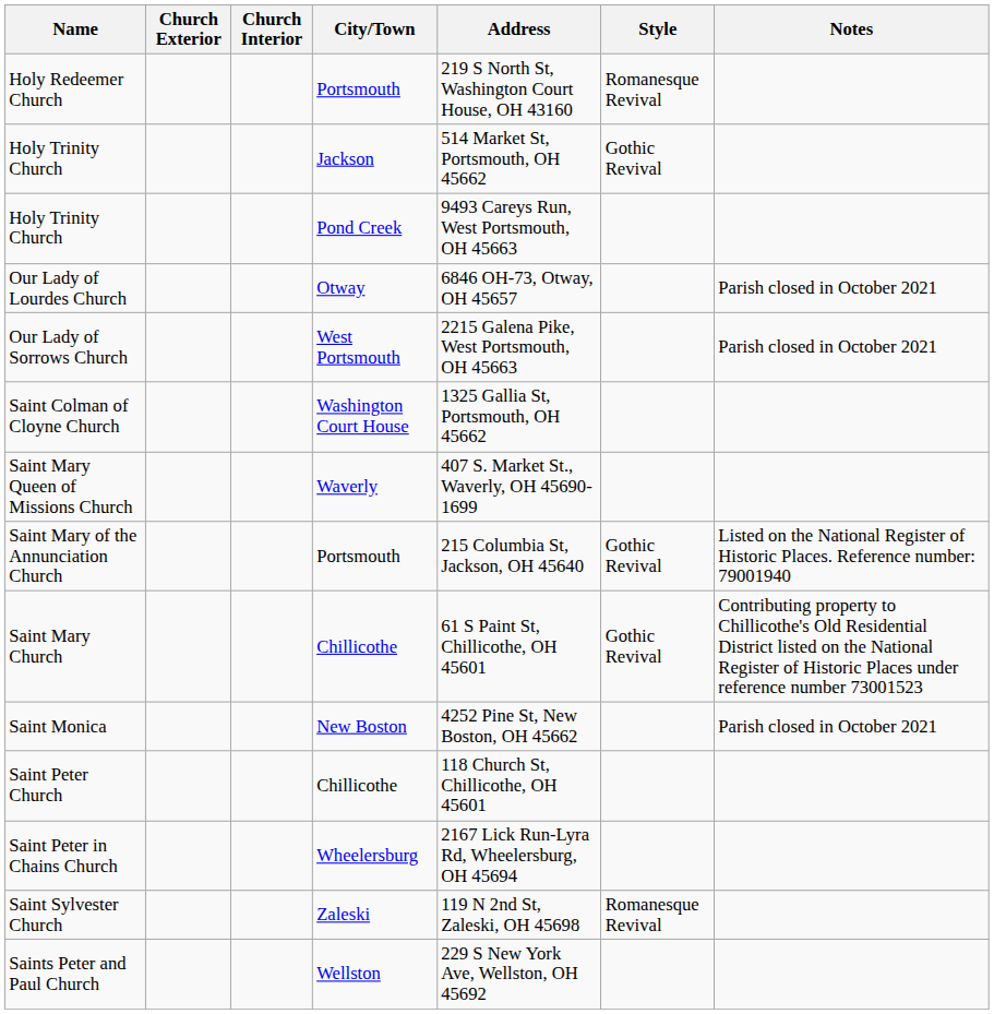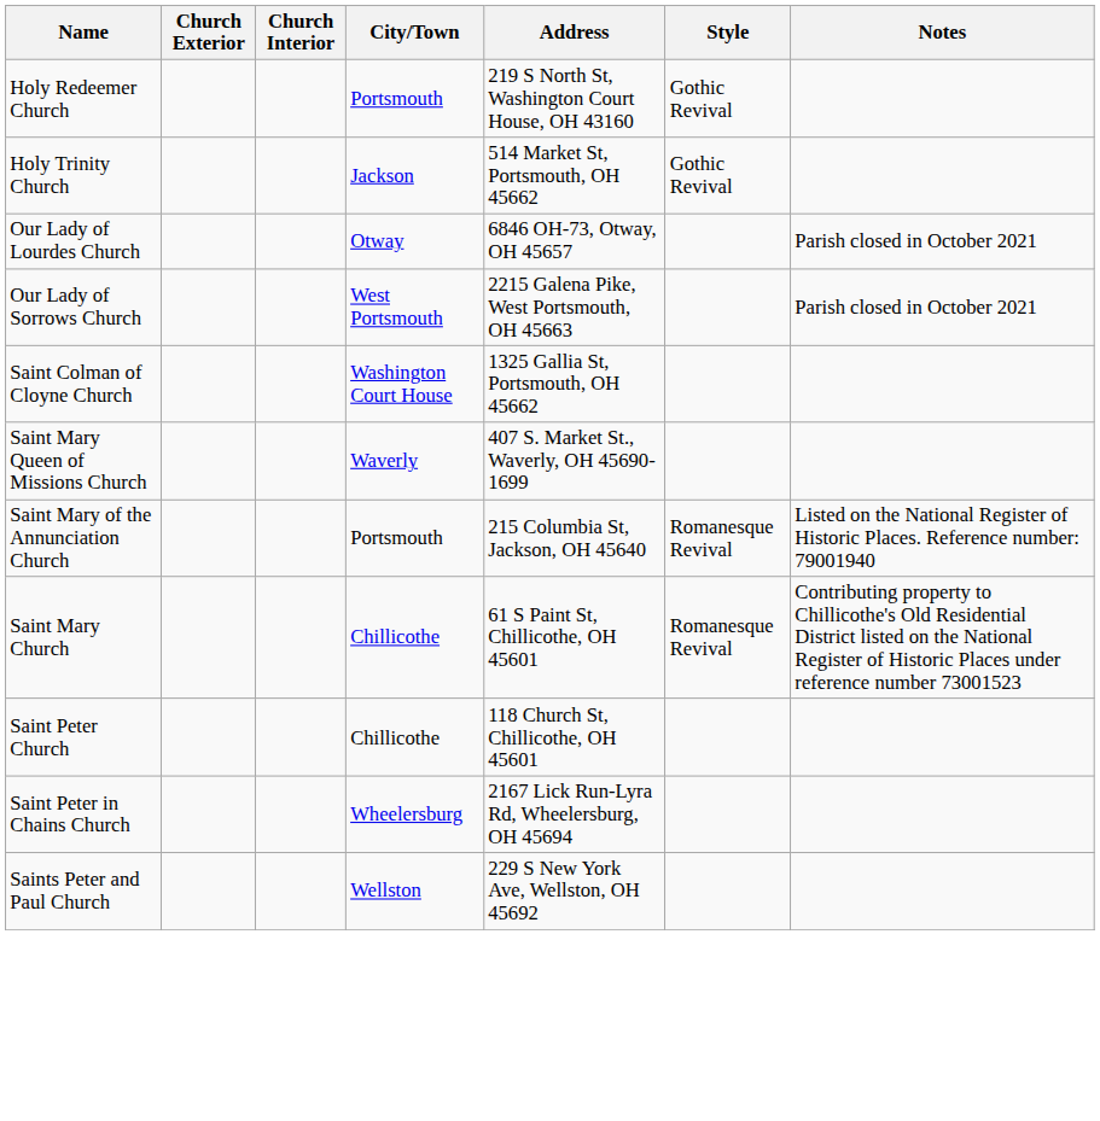Holy Redeemer Church | Style: Romanesque Revival -> Gothic Revival
- row: Holy Trinity Church | Pond Creek | 9493 Careys Run, West Portsmouth, OH 45663
Saint Mary of the Annunciation Church | Style: Gothic Revival -> Romanesque Revival
Saint Mary Church | Style: Gothic Revival -> Romanesque Revival
- row: Saint Monica | New Boston | 4252 Pine St, New Boston, OH 45662 | Parish closed in October 2021
- row: Saint Sylvester Church | Zaleski | 119 N 2nd St, Zaleski, OH 45698 | Romanesque Revival
